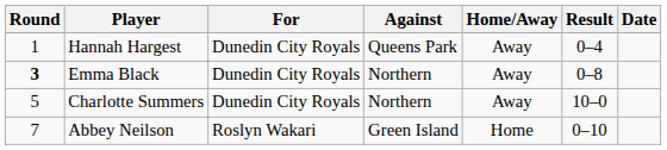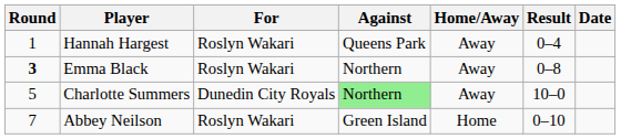Hannah Hargest | For: Dunedin City Royals -> Roslyn Wakari
Emma Black | For: Dunedin City Royals -> Roslyn Wakari
Charlotte Summers | Against: no background -> lightgreen background
